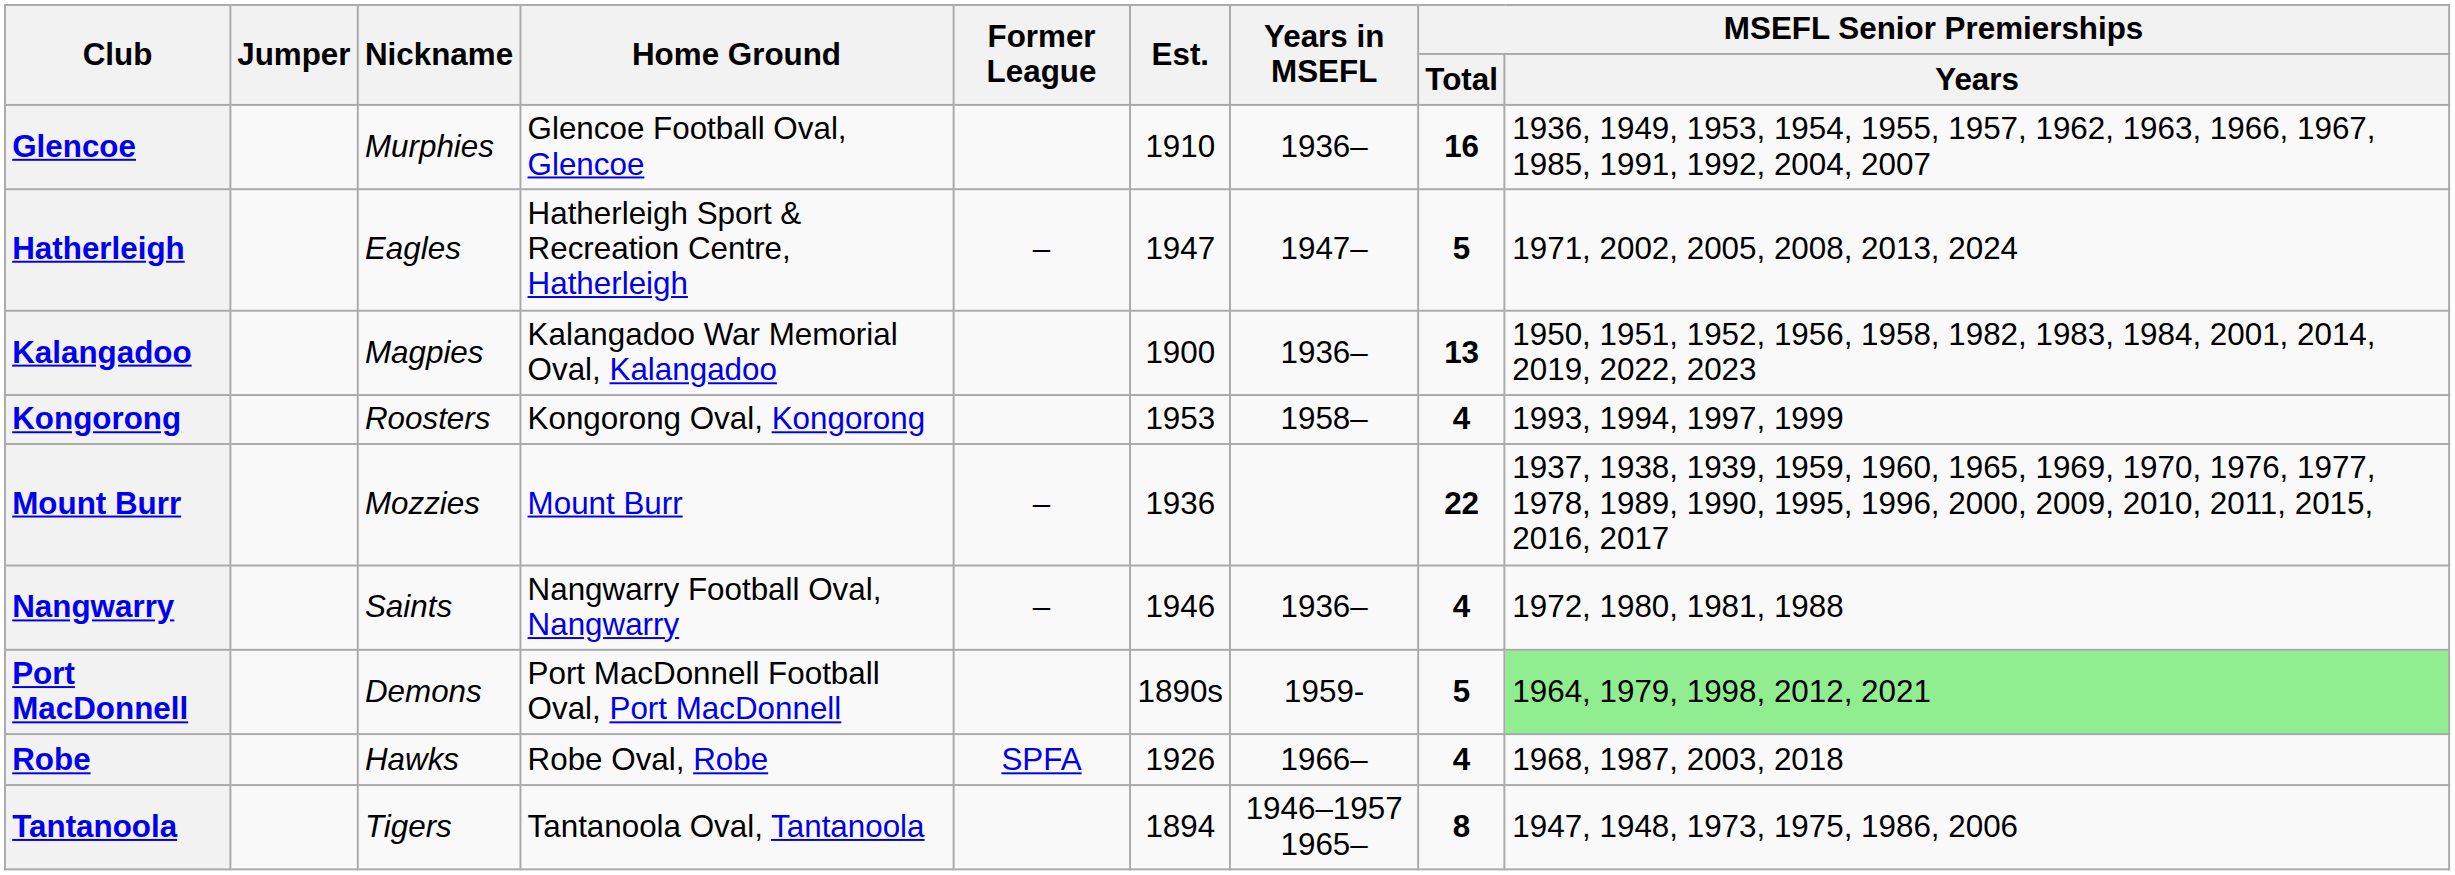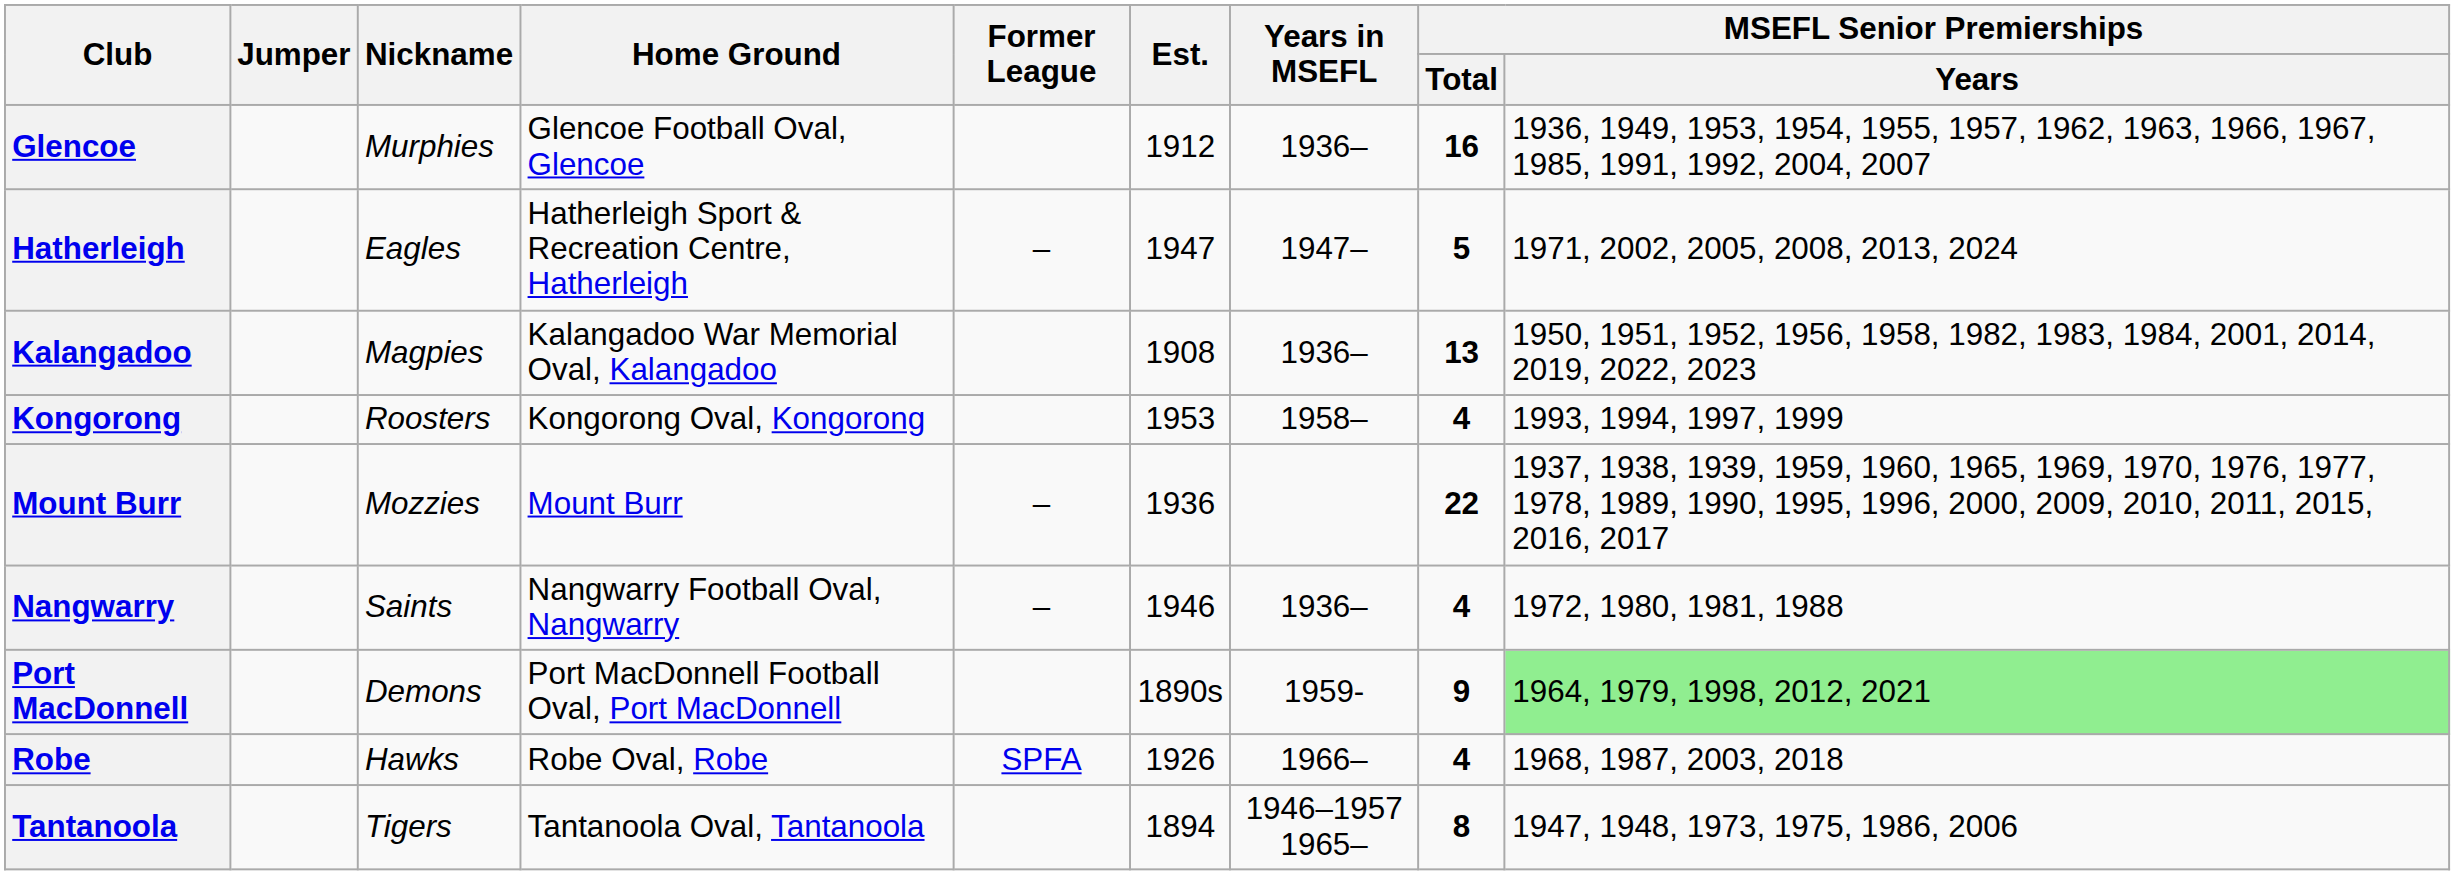Glencoe | Est.: 1910 -> 1912
Kalangadoo | Est.: 1900 -> 1908
Port MacDonnell | MSEFL Senior Premierships / Total: 5 -> 9
